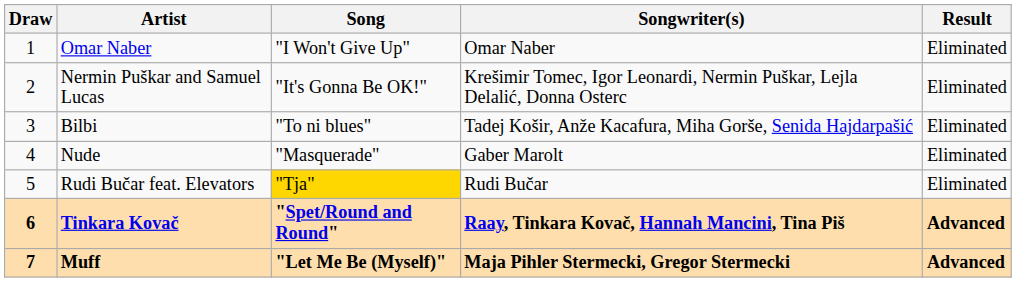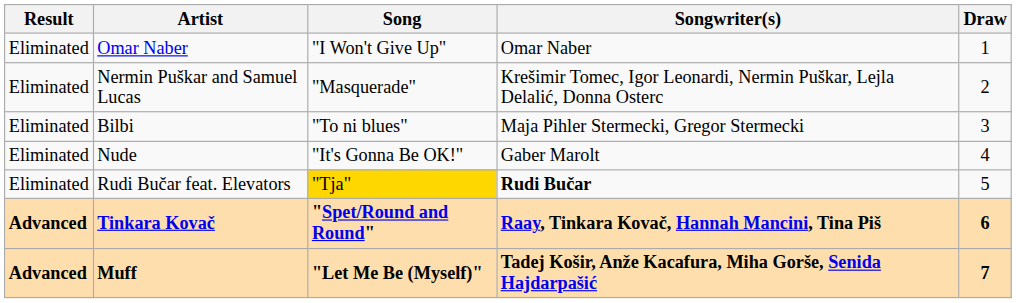columns swapped: Draw <-> Result
Nermin Puškar and Samuel Lucas | Song: "It's Gonna Be OK!" -> "Masquerade"
Bilbi | Songwriter(s): Tadej Košir, Anže Kacafura, Miha Gorše, Senida Hajdarpašić -> Maja Pihler Stermecki, Gregor Stermecki
Nude | Song: "Masquerade" -> "It's Gonna Be OK!"
Rudi Bučar feat. Elevators | Songwriter(s): normal -> bold
Muff | Songwriter(s): Maja Pihler Stermecki, Gregor Stermecki -> Tadej Košir, Anže Kacafura, Miha Gorše, Senida Hajdarpašić
